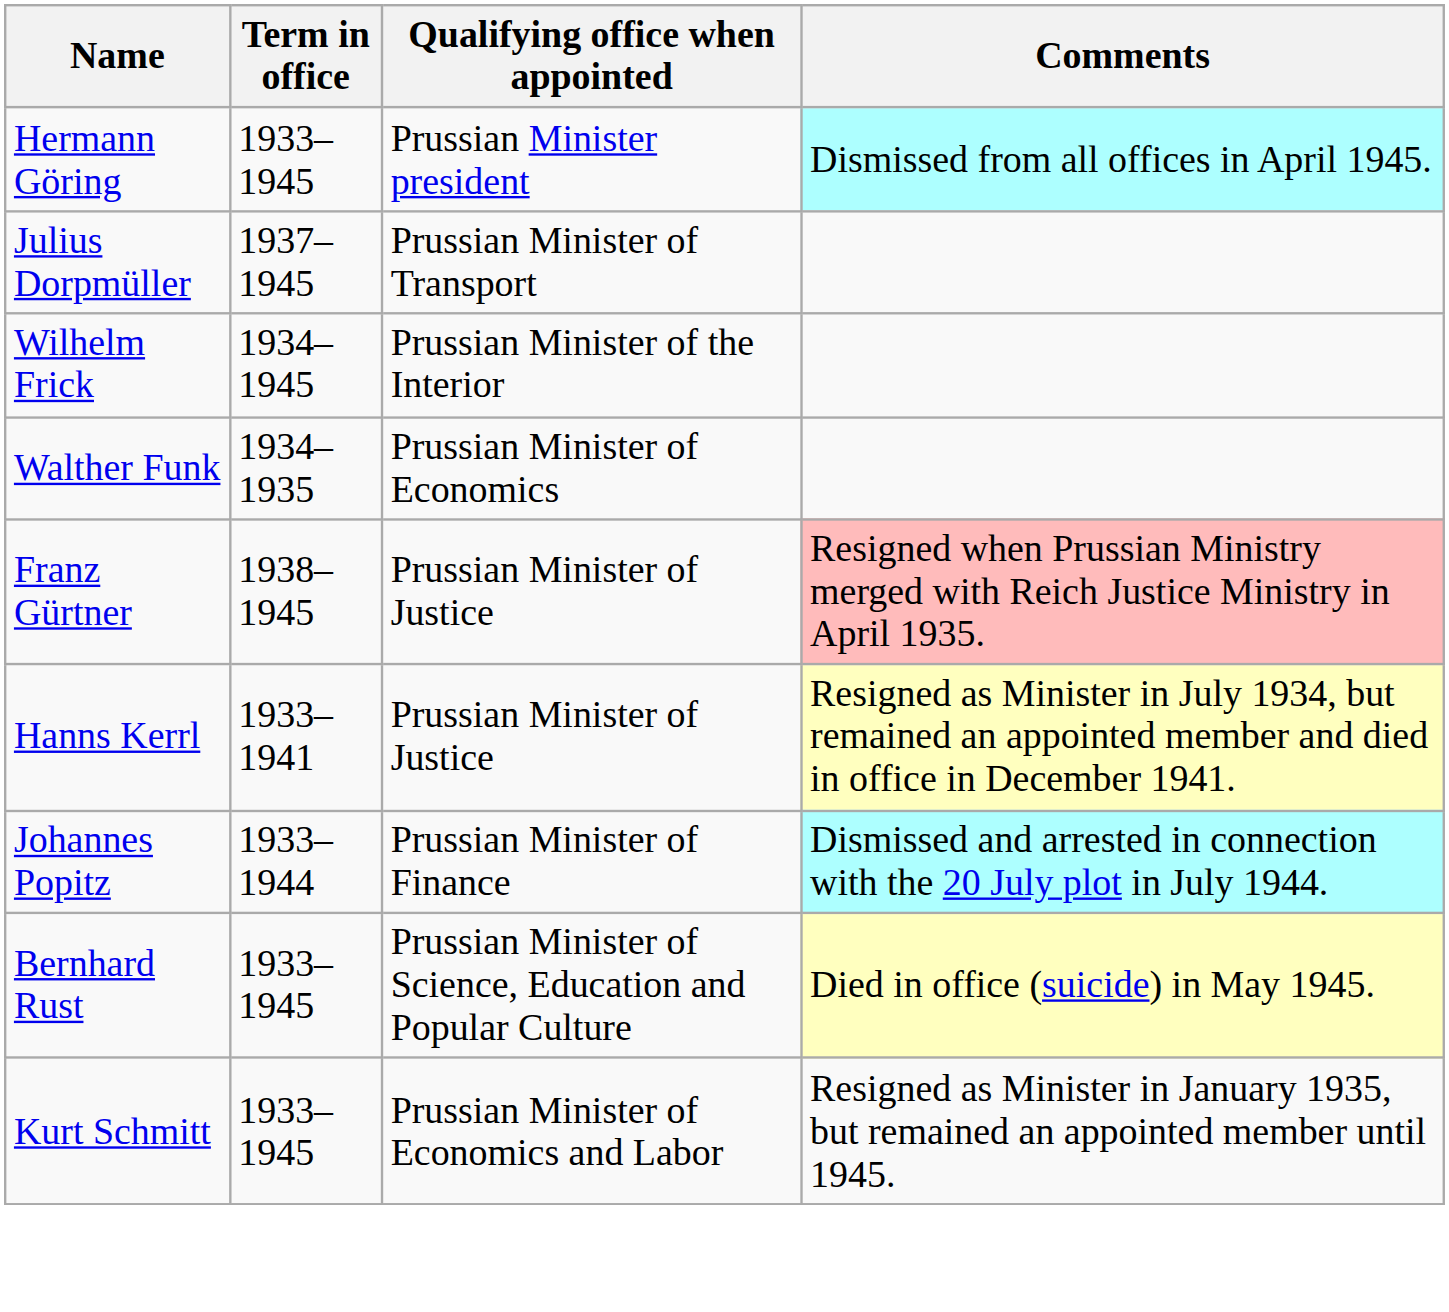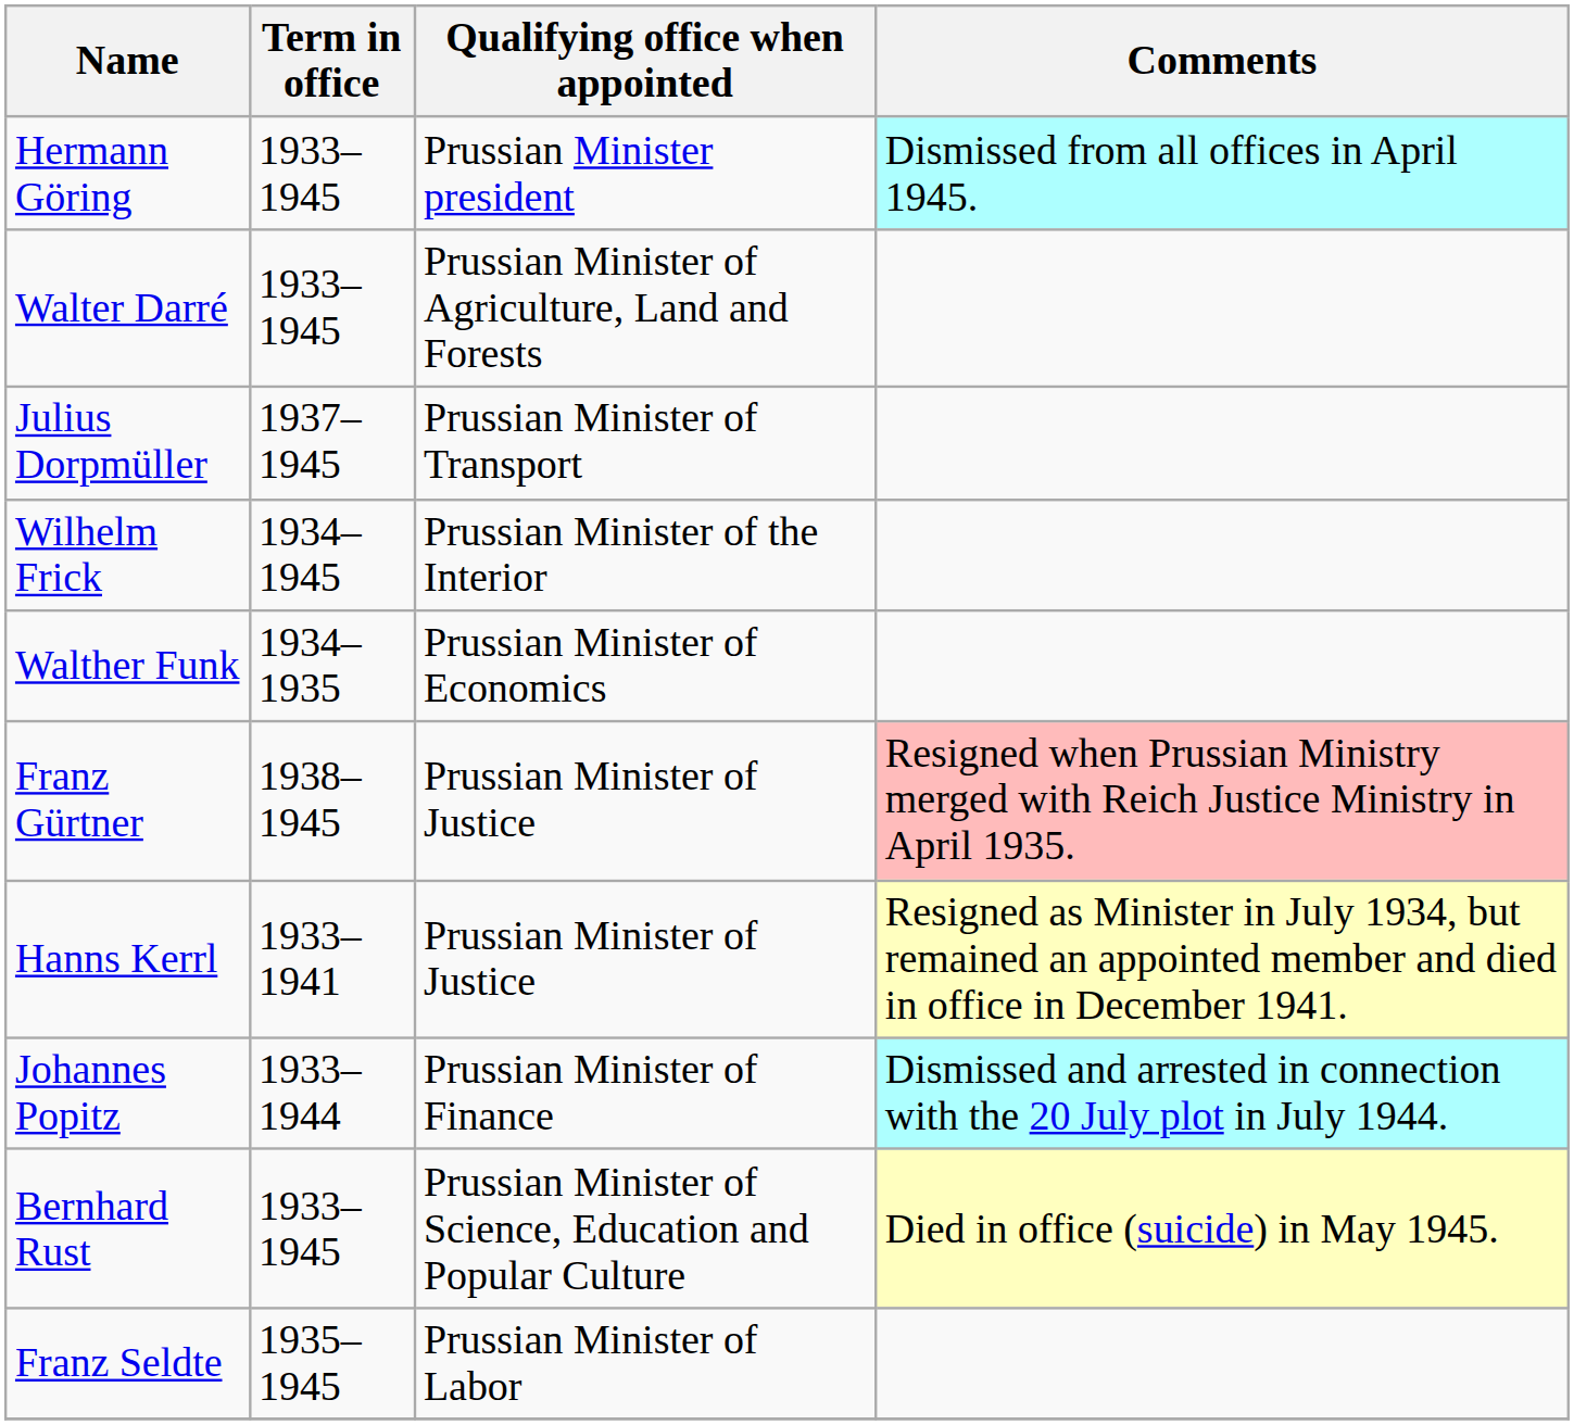+ row: Walter Darré | 1933–1945 | Prussian Minister of Agriculture, Land and Forests
- row: Kurt Schmitt | 1933–1945 | Prussian Minister of Economics and Labor | Resigned as Minister in January 1935, but remained an appointed member until 1945.
+ row: Franz Seldte | 1935–1945 | Prussian Minister of Labor
